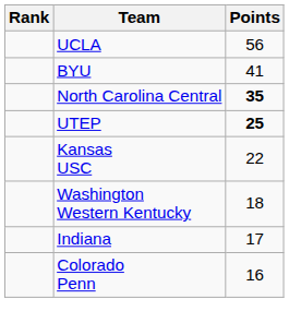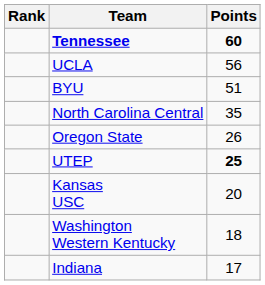+ row: Tennessee | 60
BYU | Points: 41 -> 51
North Carolina Central | Points: bold -> normal
+ row: Oregon State | 26
Kansas USC | Points: 22 -> 20
- row: Colorado Penn | 16
